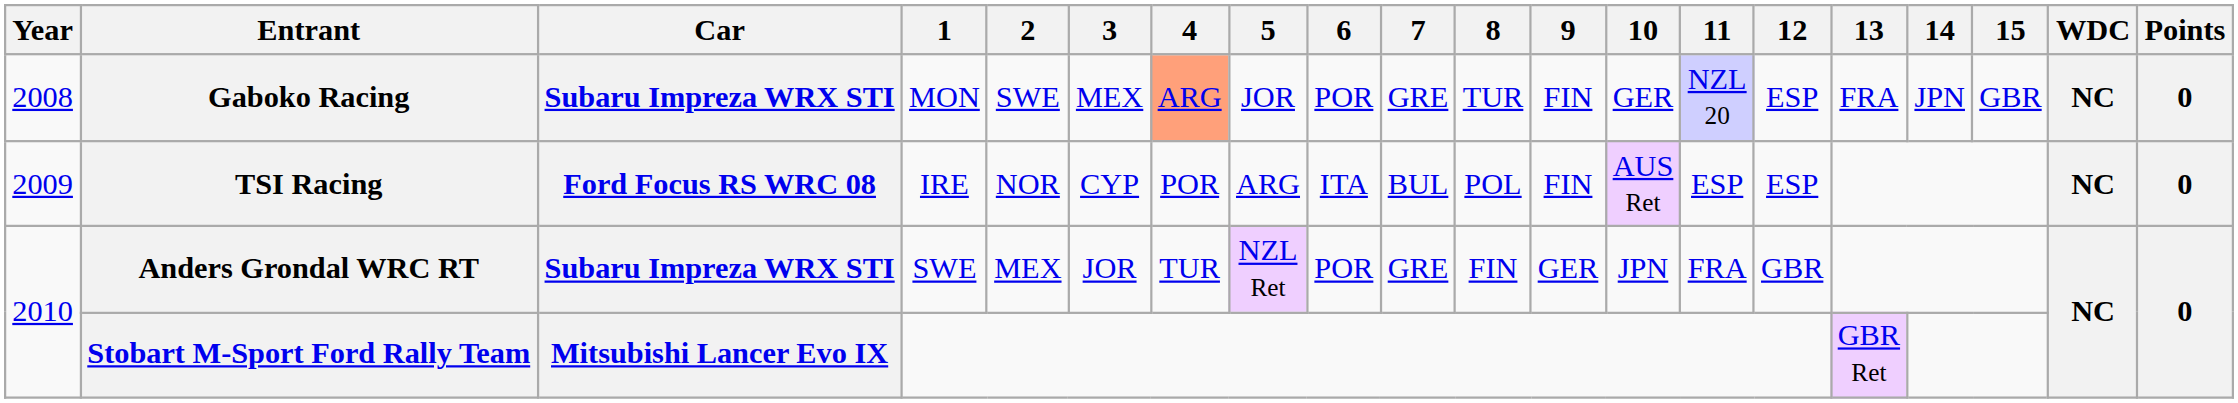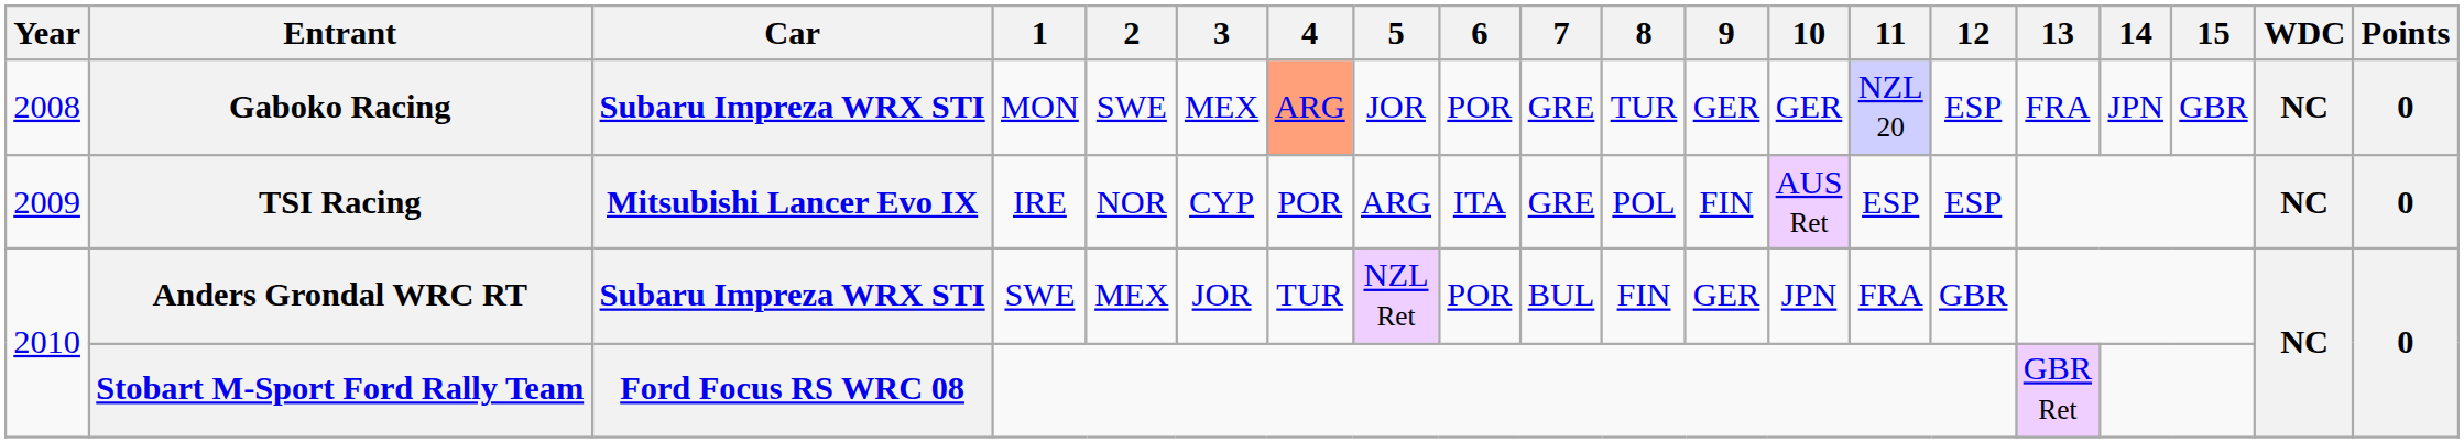Gaboko Racing | 9: FIN -> GER
TSI Racing | Car: Ford Focus RS WRC 08 -> Mitsubishi Lancer Evo IX
TSI Racing | 7: BUL -> GRE
Anders Grondal WRC RT | 7: GRE -> BUL
Stobart M-Sport Ford Rally Team | Car: Mitsubishi Lancer Evo IX -> Ford Focus RS WRC 08
